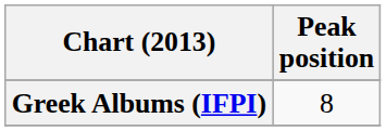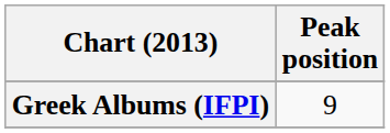Greek Albums (IFPI) | Peak position: 8 -> 9
